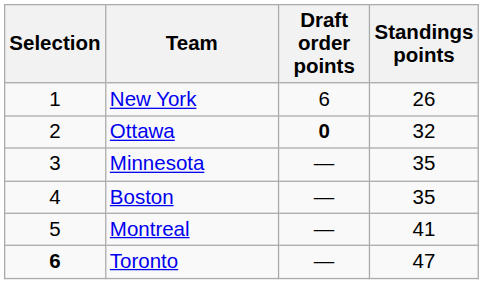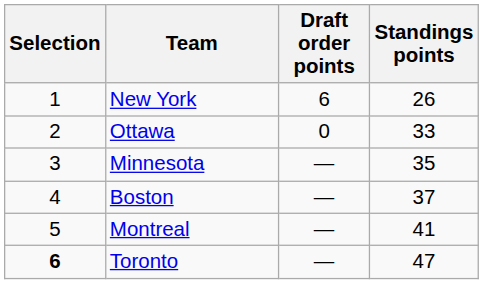Ottawa | Draft order points: bold -> normal
Ottawa | Standings points: 32 -> 33
Boston | Standings points: 35 -> 37
